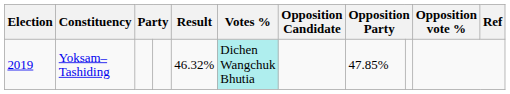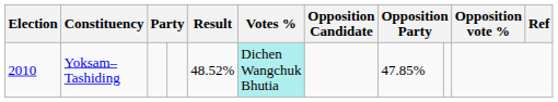Yoksam–Tashiding | Election: 2019 -> 2010
Yoksam–Tashiding | Result: 46.32% -> 48.52%
